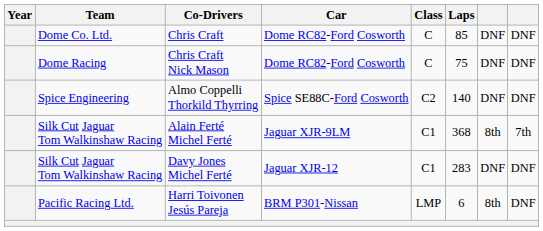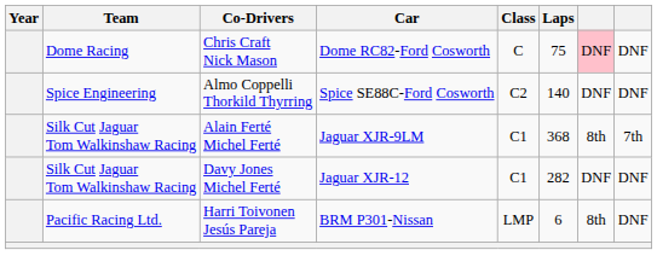- row: Dome Co. Ltd. | Chris Craft | Dome RC82-Ford Cosworth | C | 85 | DNF | DNF
Chris Craft Nick Mason | column 7: no background -> pink background
Davy Jones Michel Ferté | Laps: 283 -> 282
